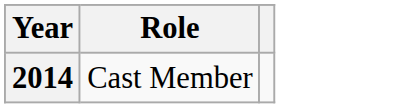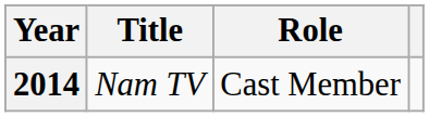+ column: Title | Nam TV
